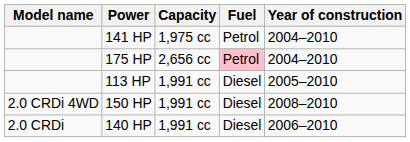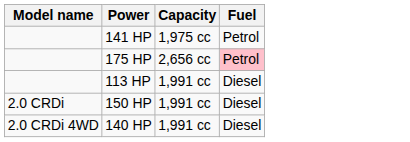- column: Year of construction | 2004–2010 | 2004–2010 | 2005–2010 | 2008–2010 | 2006–2010
150 HP | Model name: 2.0 CRDi 4WD -> 2.0 CRDi
140 HP | Model name: 2.0 CRDi -> 2.0 CRDi 4WD
